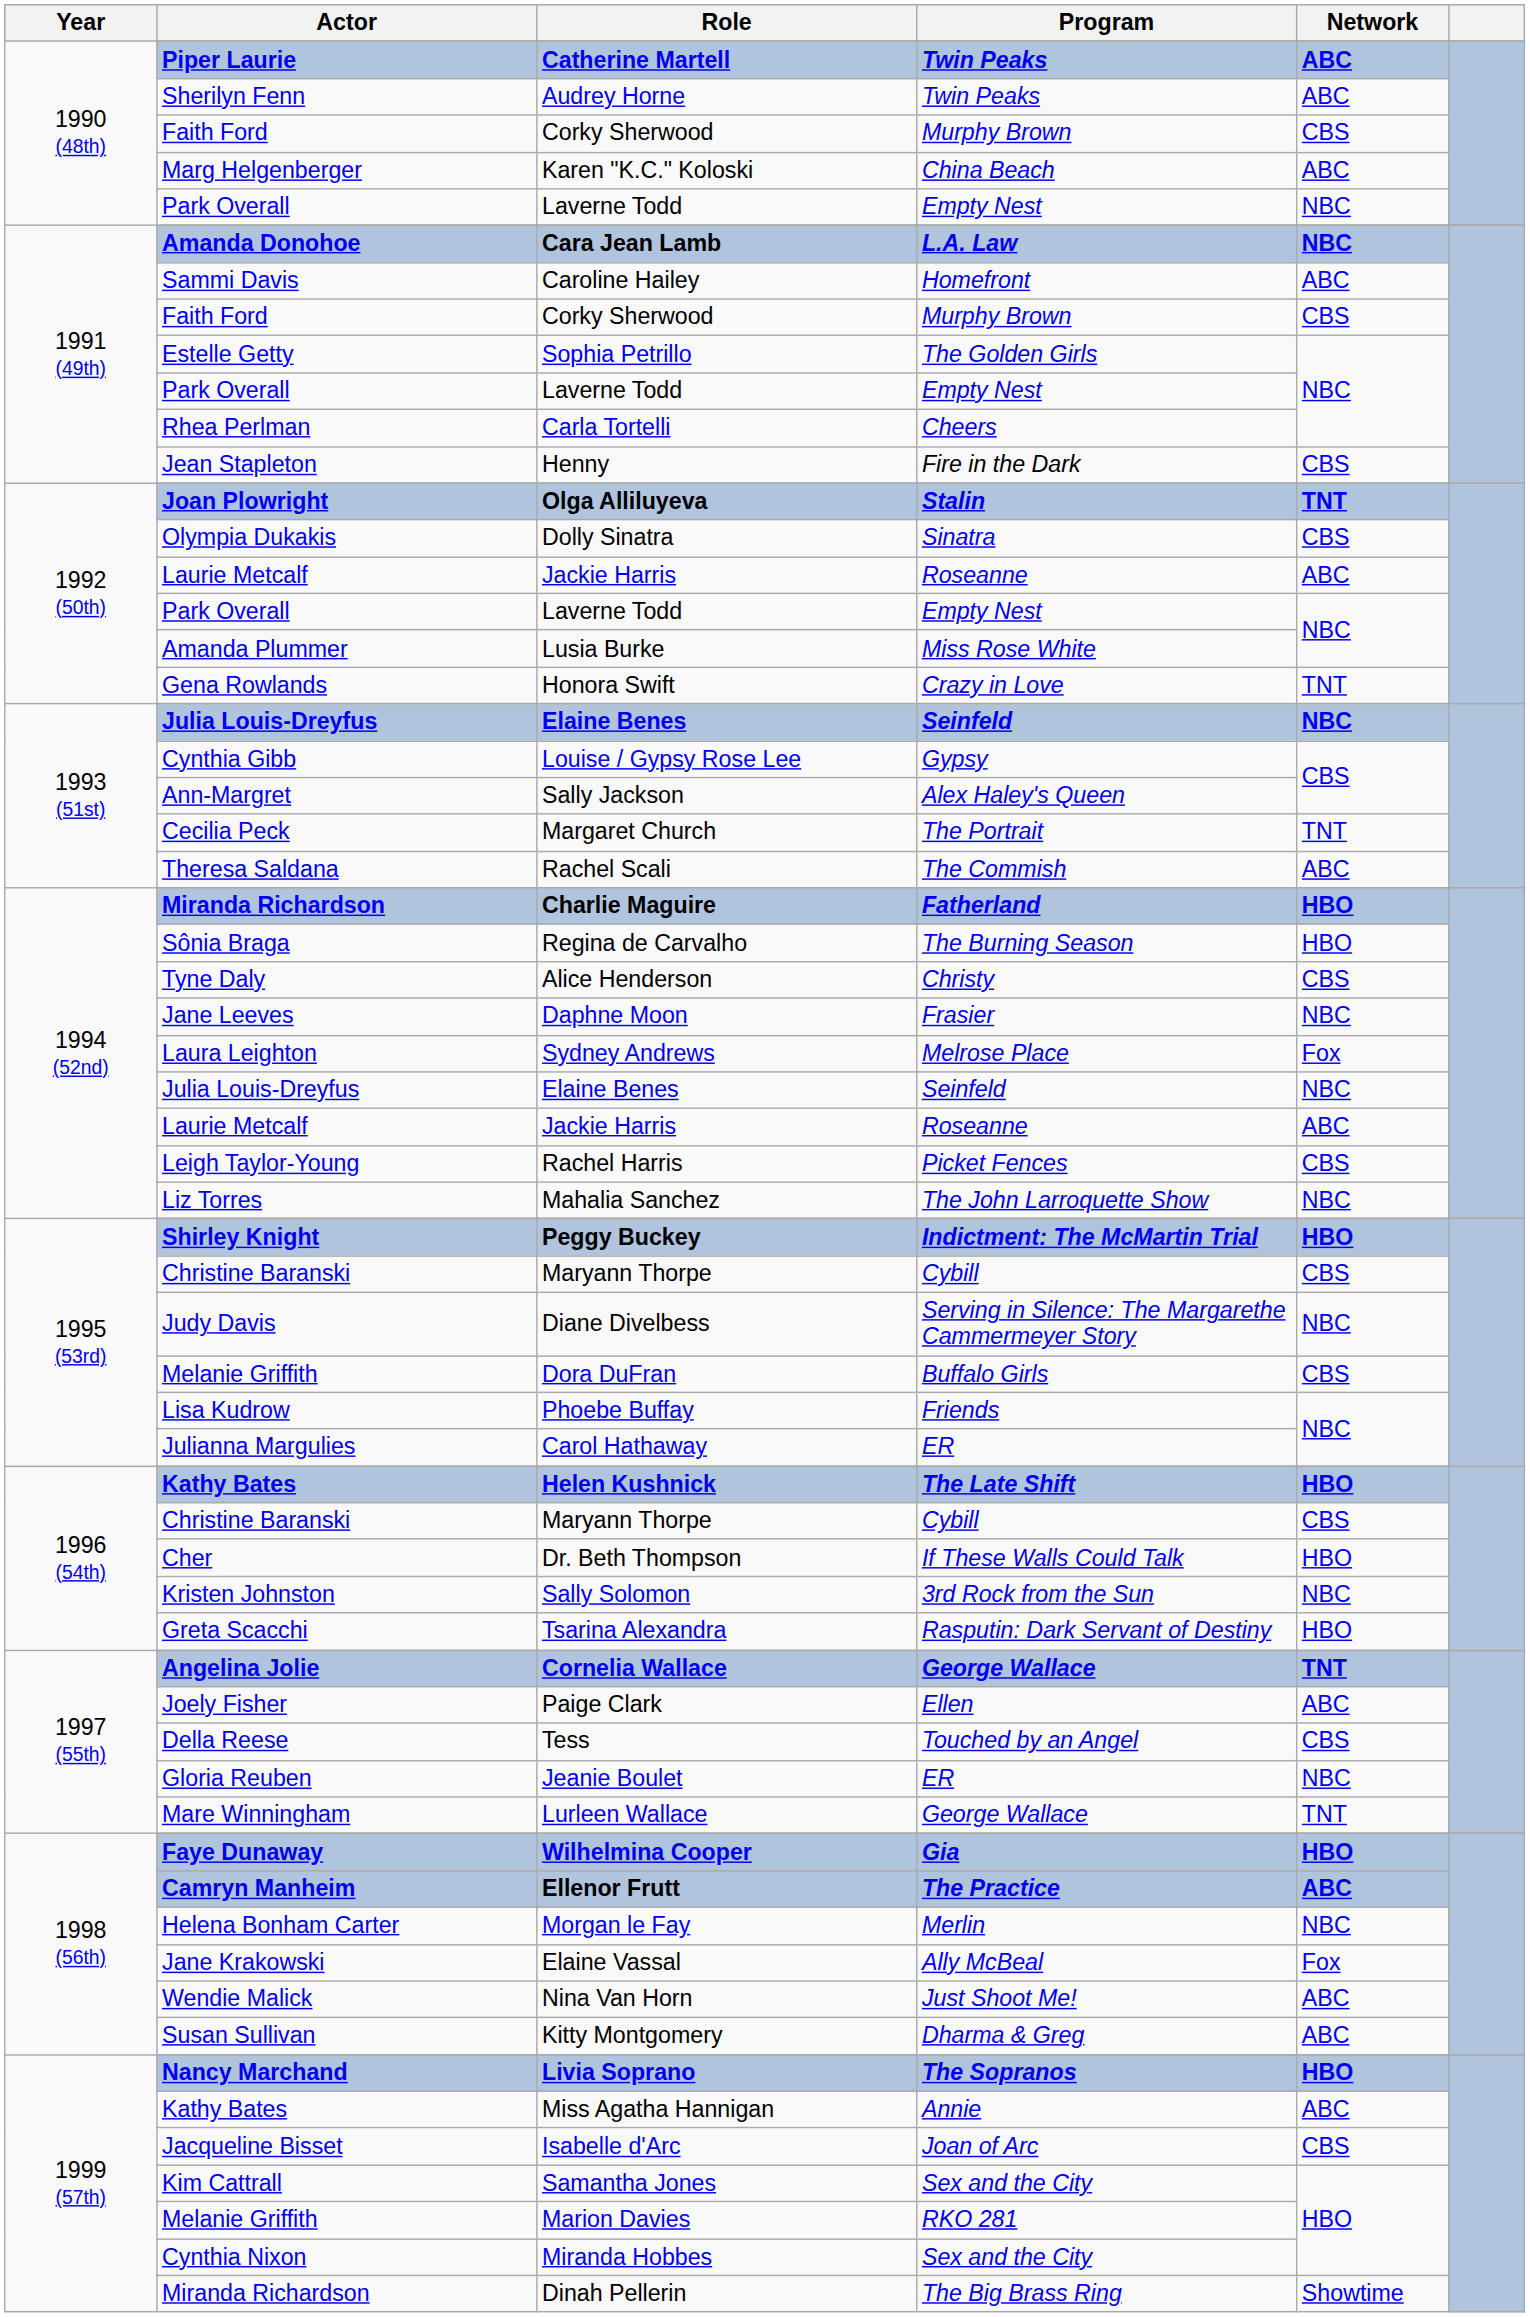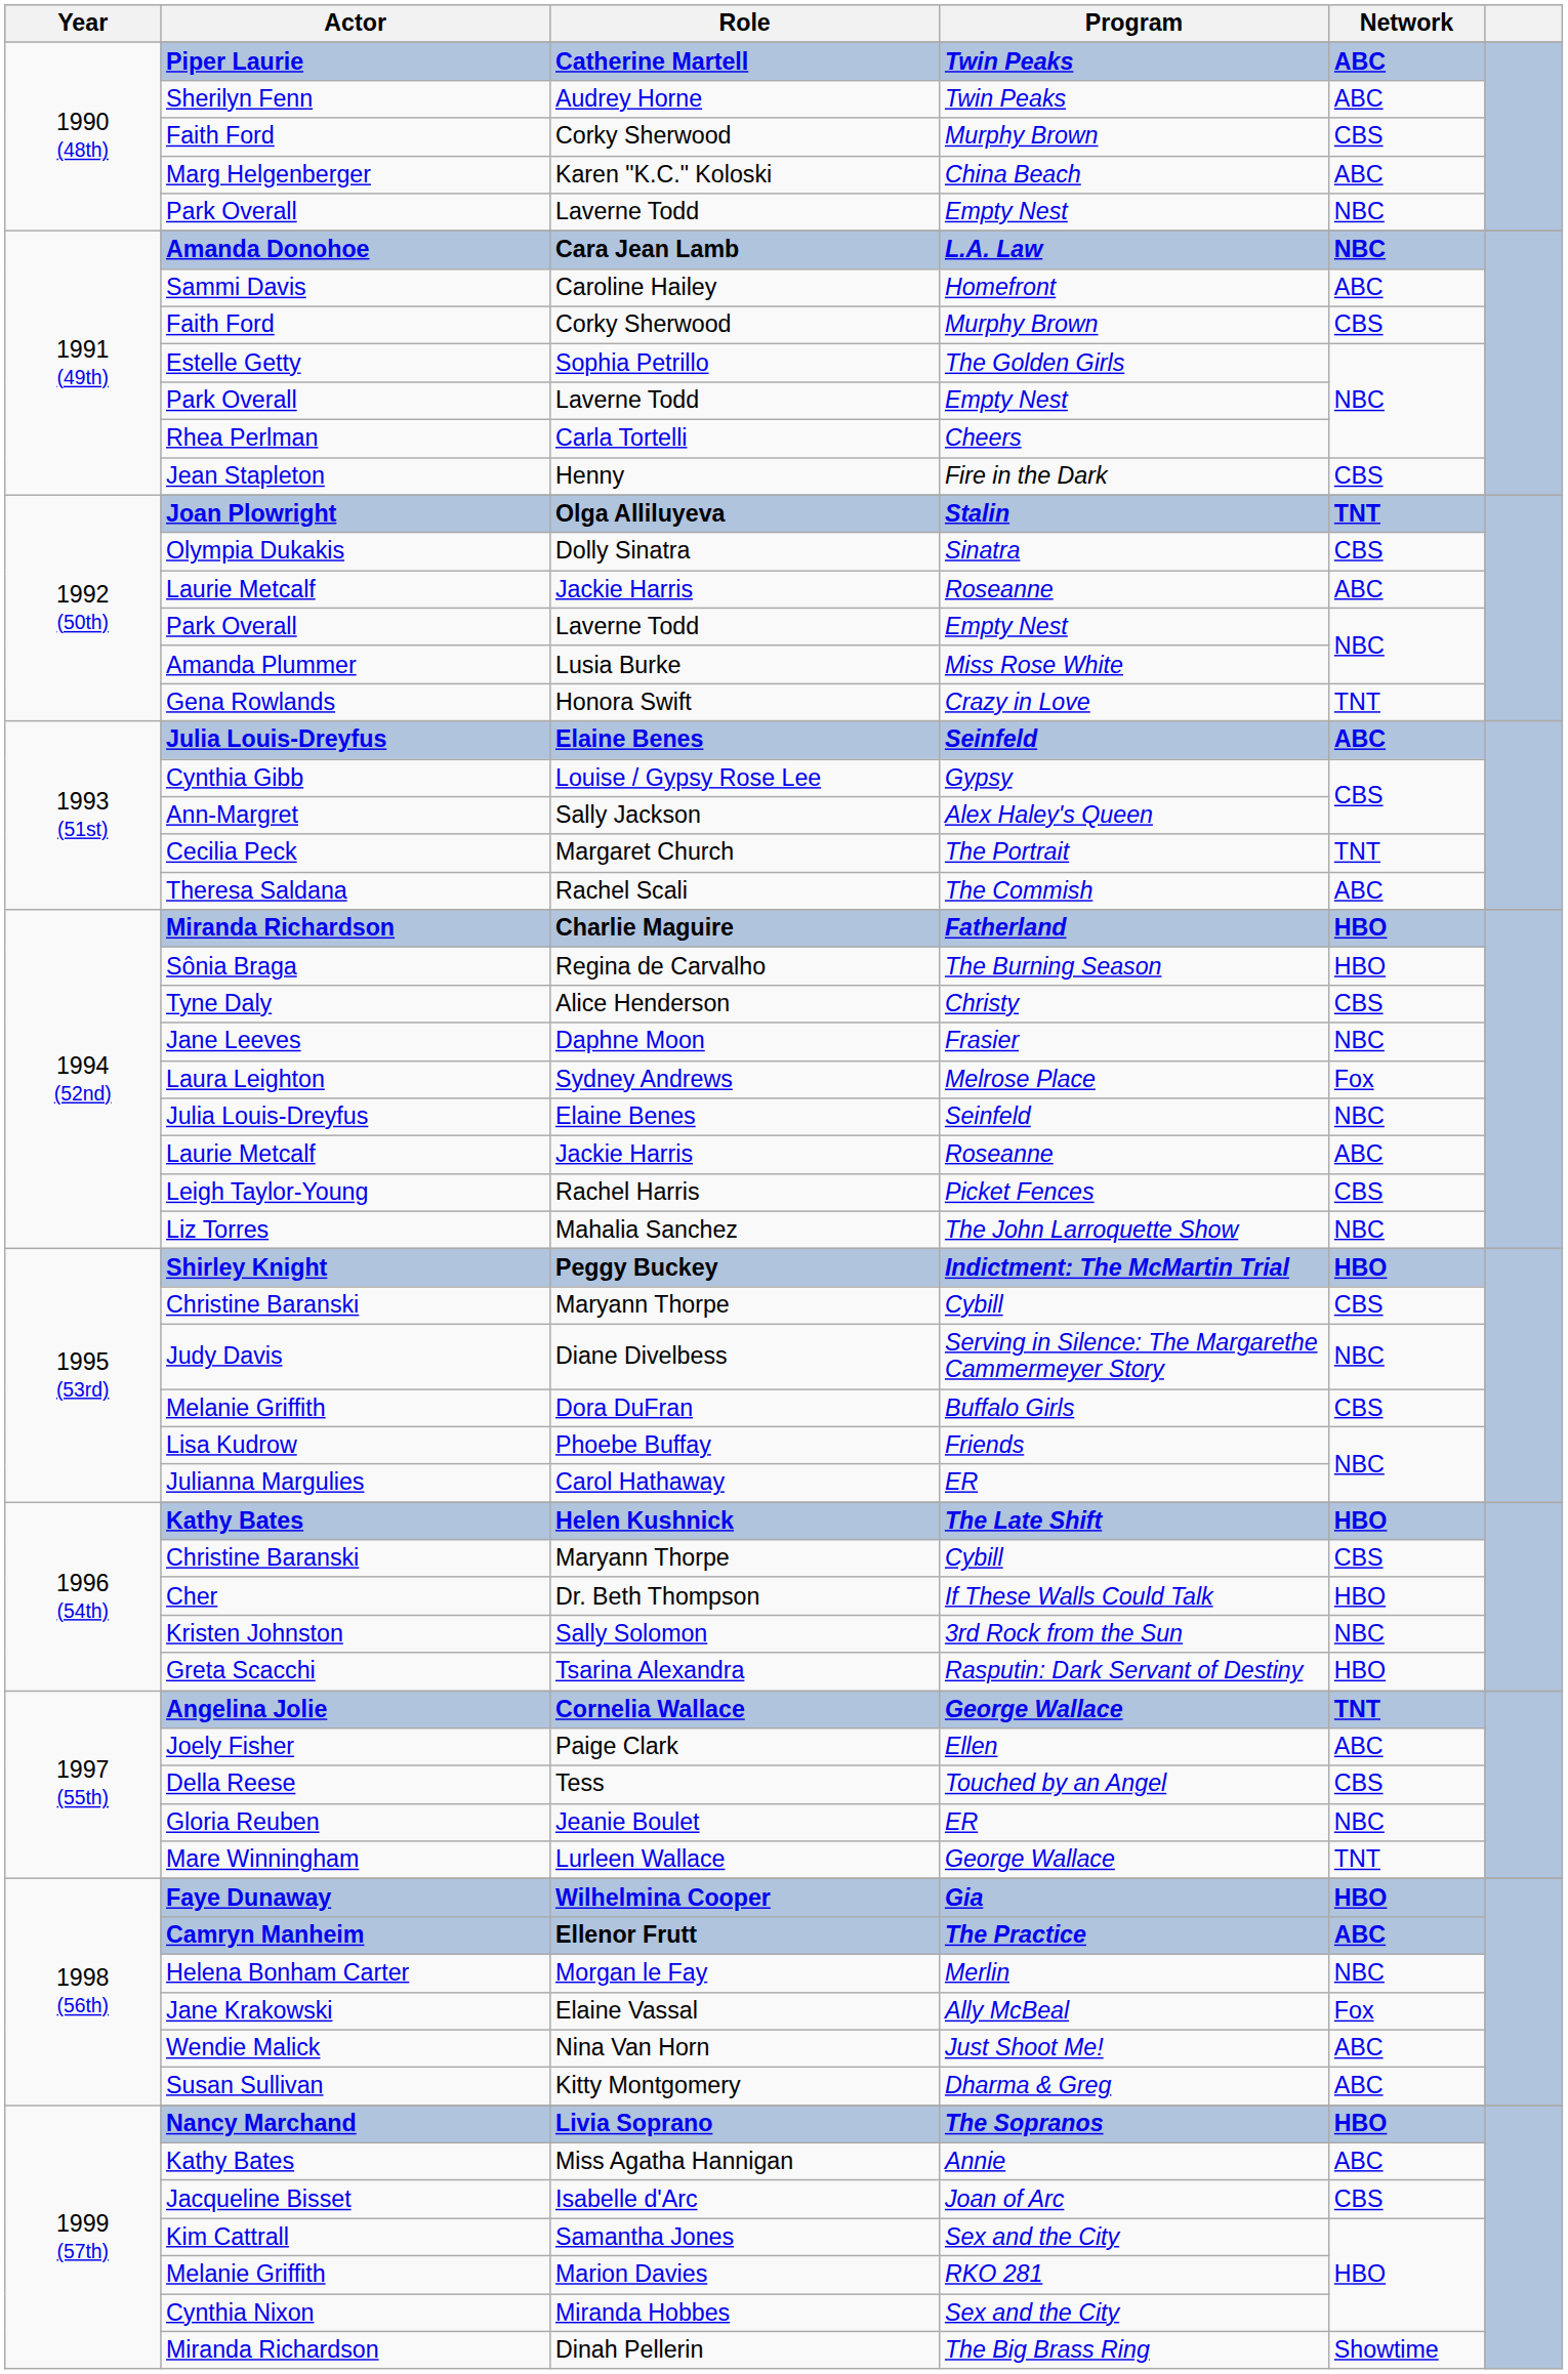1993 (51st) / Elaine Benes | Network: NBC -> ABC
